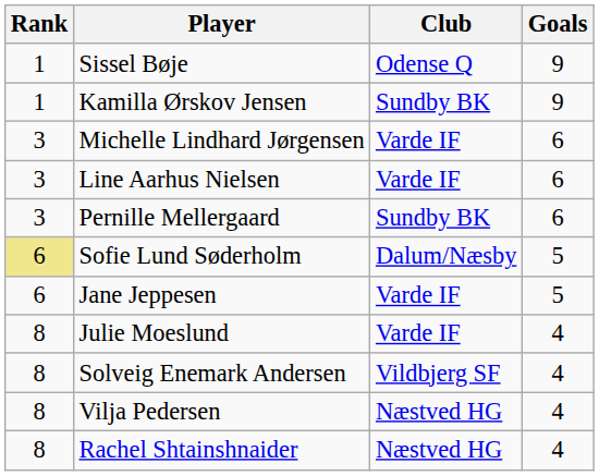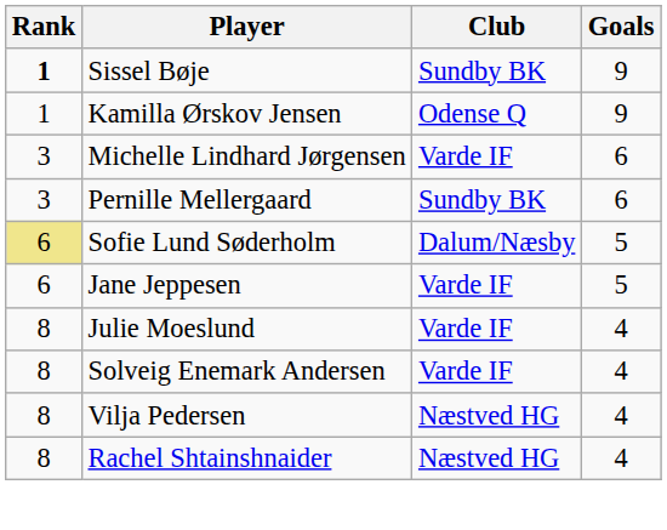Sissel Bøje | Rank: normal -> bold
Sissel Bøje | Club: Odense Q -> Sundby BK
Kamilla Ørskov Jensen | Club: Sundby BK -> Odense Q
- row: 3 | Line Aarhus Nielsen | Varde IF | 6
Solveig Enemark Andersen | Club: Vildbjerg SF -> Varde IF
